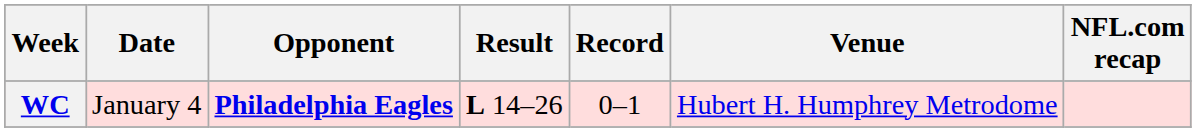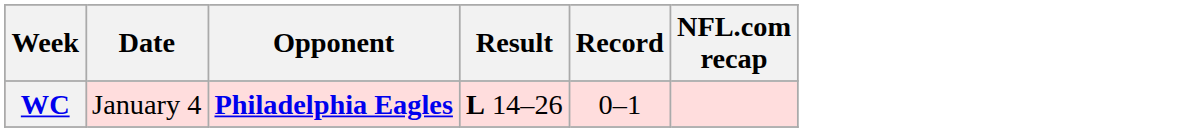- column: Venue | Hubert H. Humphrey Metrodome
